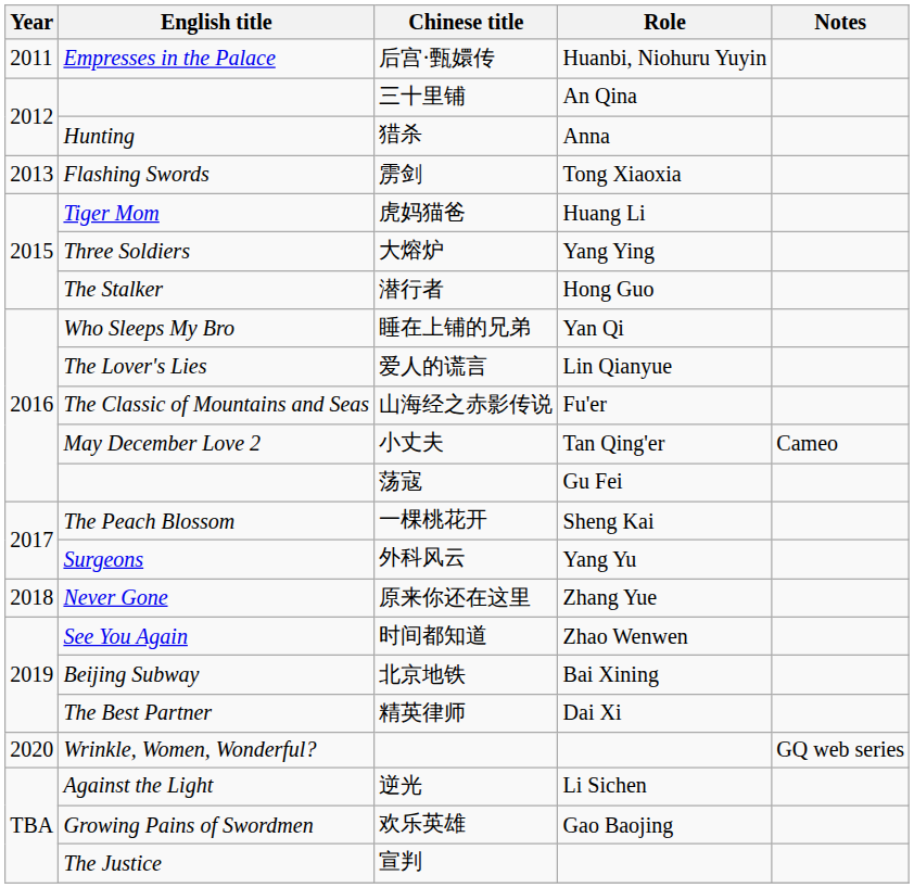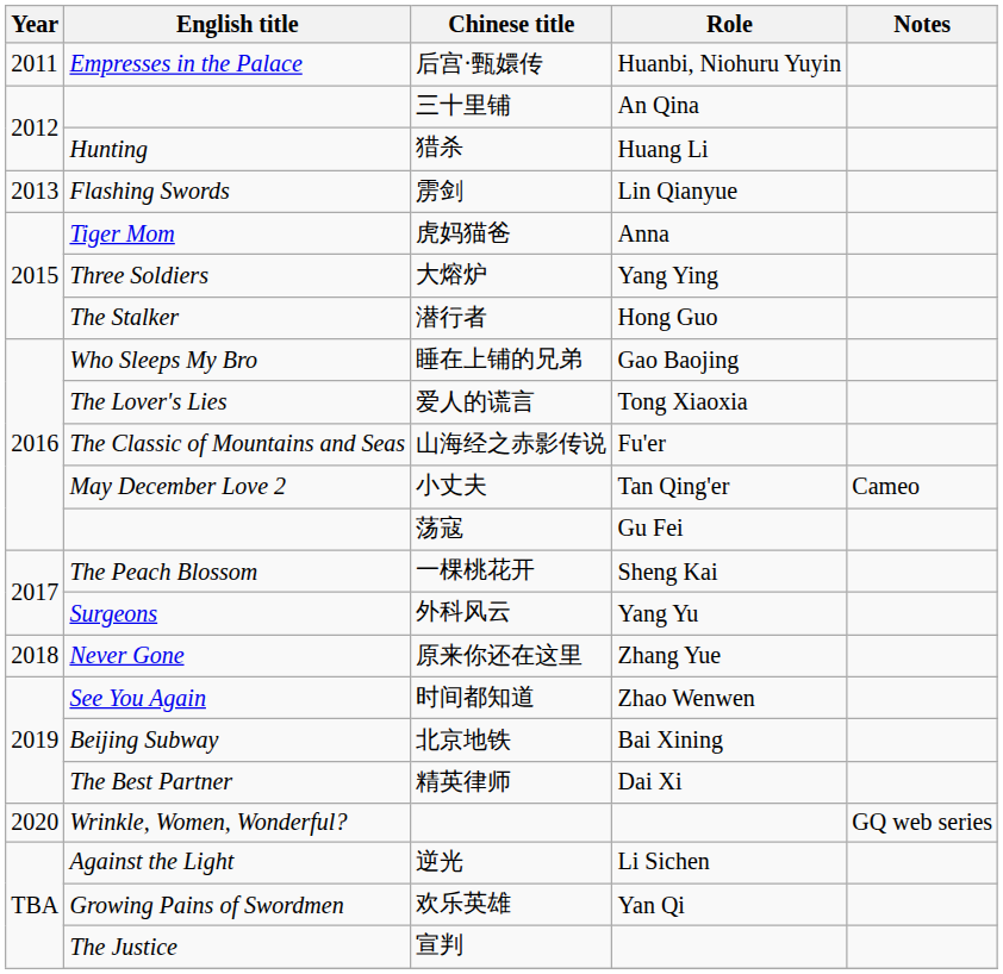猎杀 | Role: Anna -> Huang Li
雳剑 | Role: Tong Xiaoxia -> Lin Qianyue
虎妈猫爸 | Role: Huang Li -> Anna
睡在上铺的兄弟 | Role: Yan Qi -> Gao Baojing
爱人的谎言 | Role: Lin Qianyue -> Tong Xiaoxia
欢乐英雄 | Role: Gao Baojing -> Yan Qi
